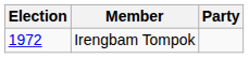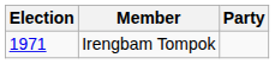Irengbam Tompok | Election: 1972 -> 1971
